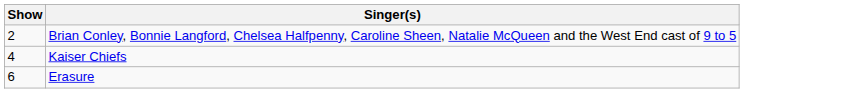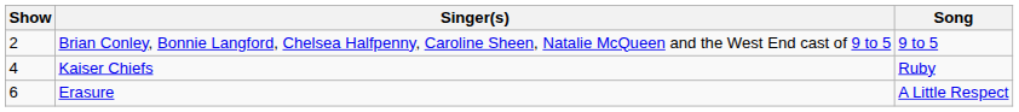+ column: Song | 9 to 5 | Ruby | A Little Respect
